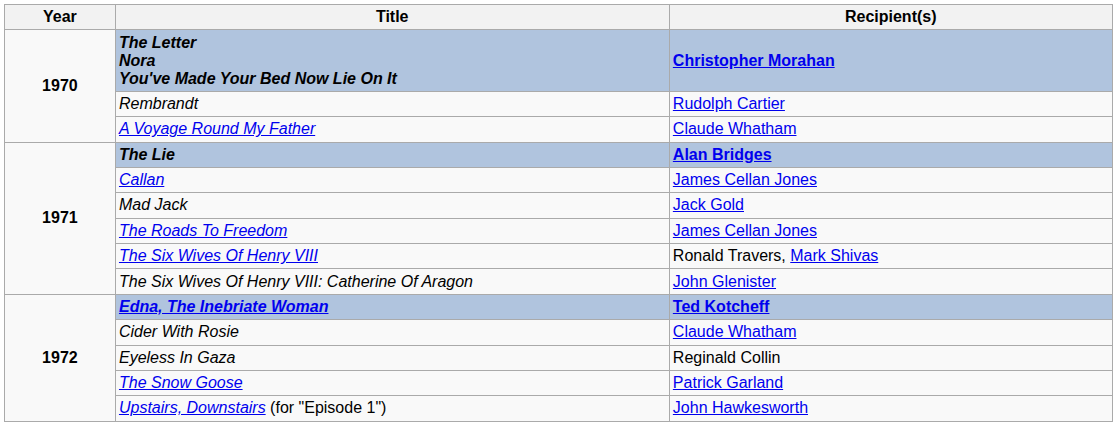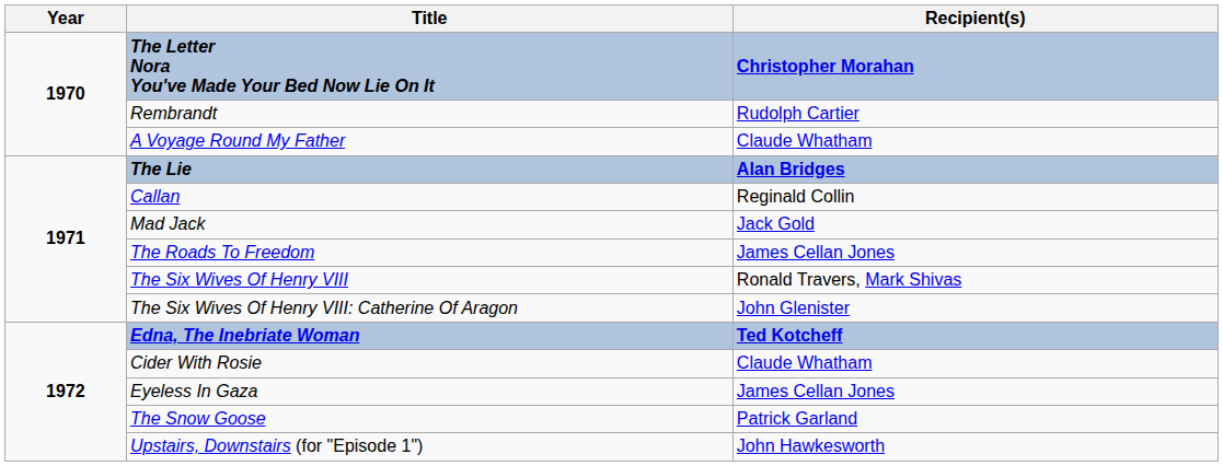Callan | Recipient(s): James Cellan Jones -> Reginald Collin
Eyeless In Gaza | Recipient(s): Reginald Collin -> James Cellan Jones
